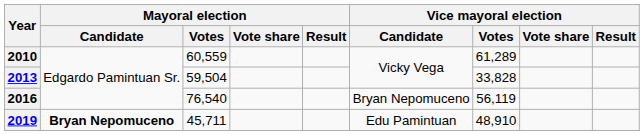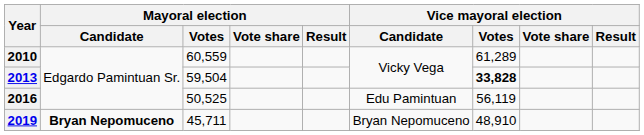2013 | Vice mayoral election / Votes: normal -> bold
2016 | Mayoral election / Votes: 76,540 -> 50,525
2016 | Vice mayoral election / Candidate: Bryan Nepomuceno -> Edu Pamintuan
2019 | Vice mayoral election / Candidate: Edu Pamintuan -> Bryan Nepomuceno
